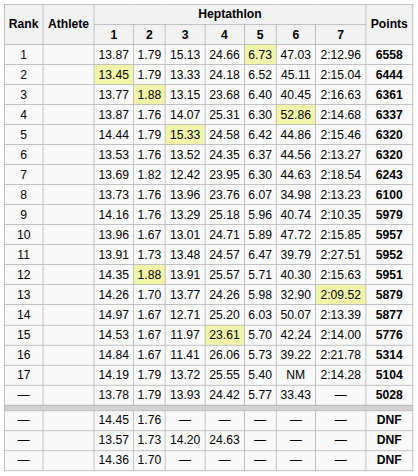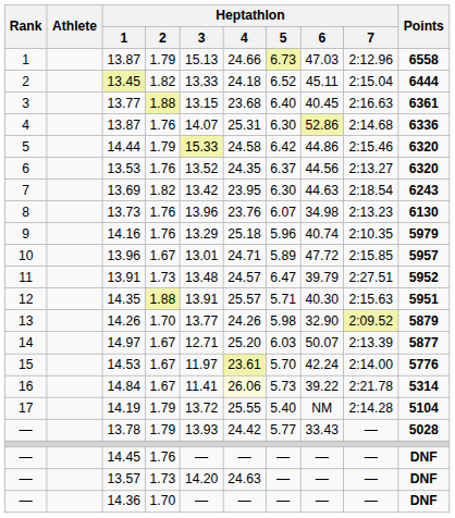13.45 | Heptathlon / 2: 1.79 -> 1.82
4 / 13.87 | Points: 6337 -> 6336
13.69 | Heptathlon / 3: 12.42 -> 13.42
13.73 | Points: 6100 -> 6130
14.84 | Heptathlon / 4: no background -> lightyellow background
